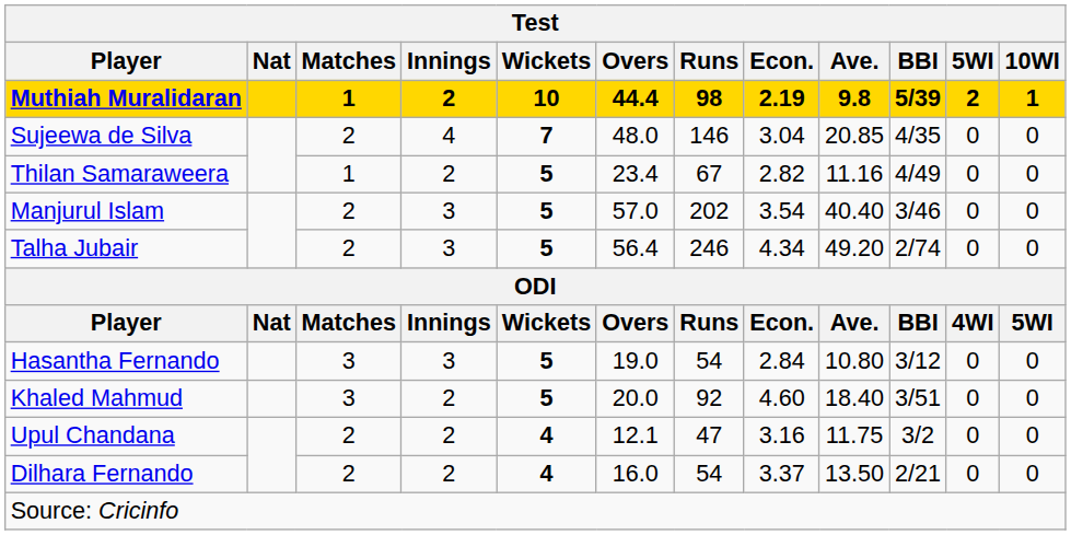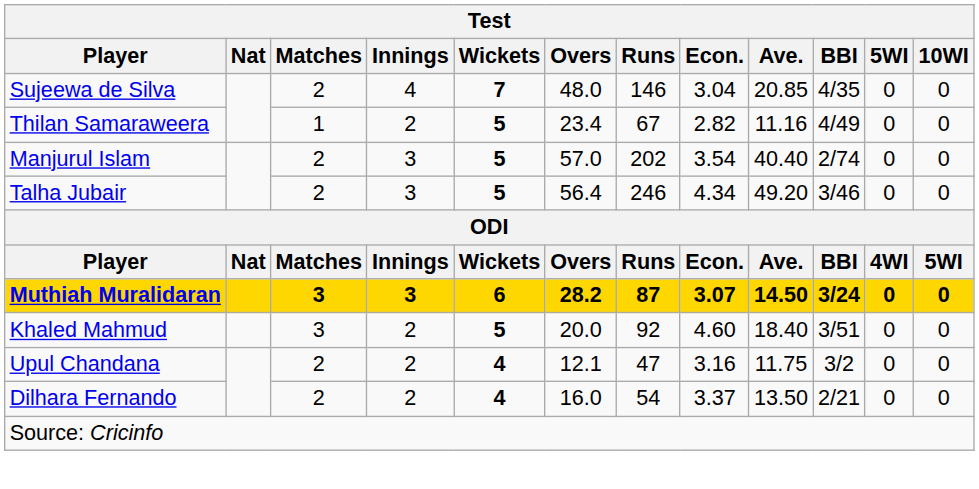- row: Muthiah Muralidaran | 1 | 2 | 10 | 44.4 | 98 | 2.19 | 9.8 | 5/39 | 2 | 1
Manjurul Islam | BBI: 3/46 -> 2/74
Talha Jubair | BBI: 2/74 -> 3/46
+ row: Muthiah Muralidaran | 3 | 3 | 6 | 28.2 | 87 | 3.07 | 14.50 | 3/24 | 0 | 0
- row: Hasantha Fernando | 3 | 3 | 5 | 19.0 | 54 | 2.84 | 10.80 | 3/12 | 0 | 0
